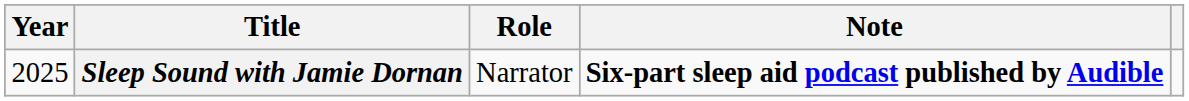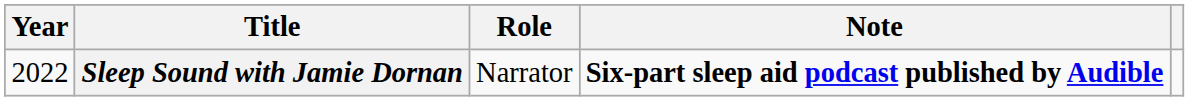Sleep Sound with Jamie Dornan | Year: 2025 -> 2022
